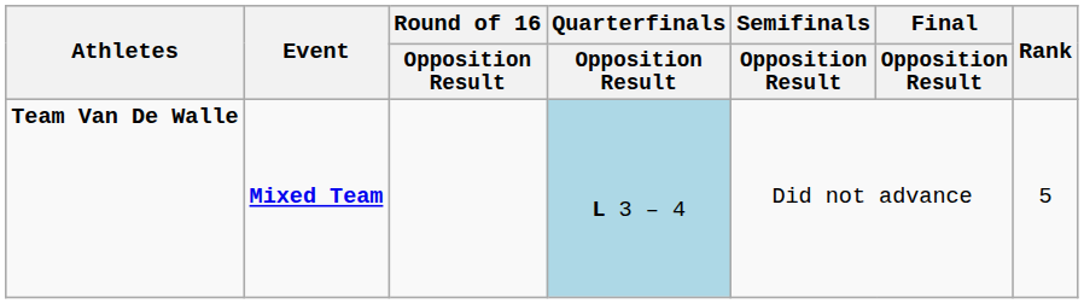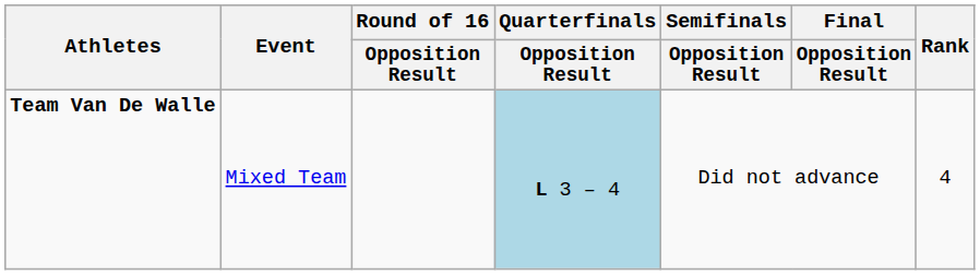Team Van De Walle | Event: bold -> normal
Team Van De Walle | Rank: 5 -> 4
